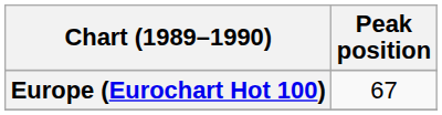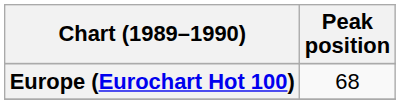Europe (Eurochart Hot 100) | Peak position: 67 -> 68
